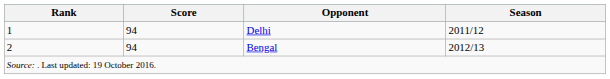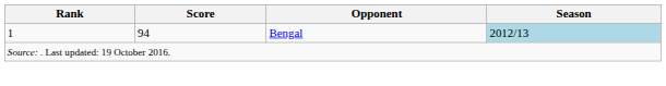- row: 1 | 94 | Delhi | 2011/12
Bengal | Rank: 2 -> 1
Bengal | Season: no background -> lightblue background
